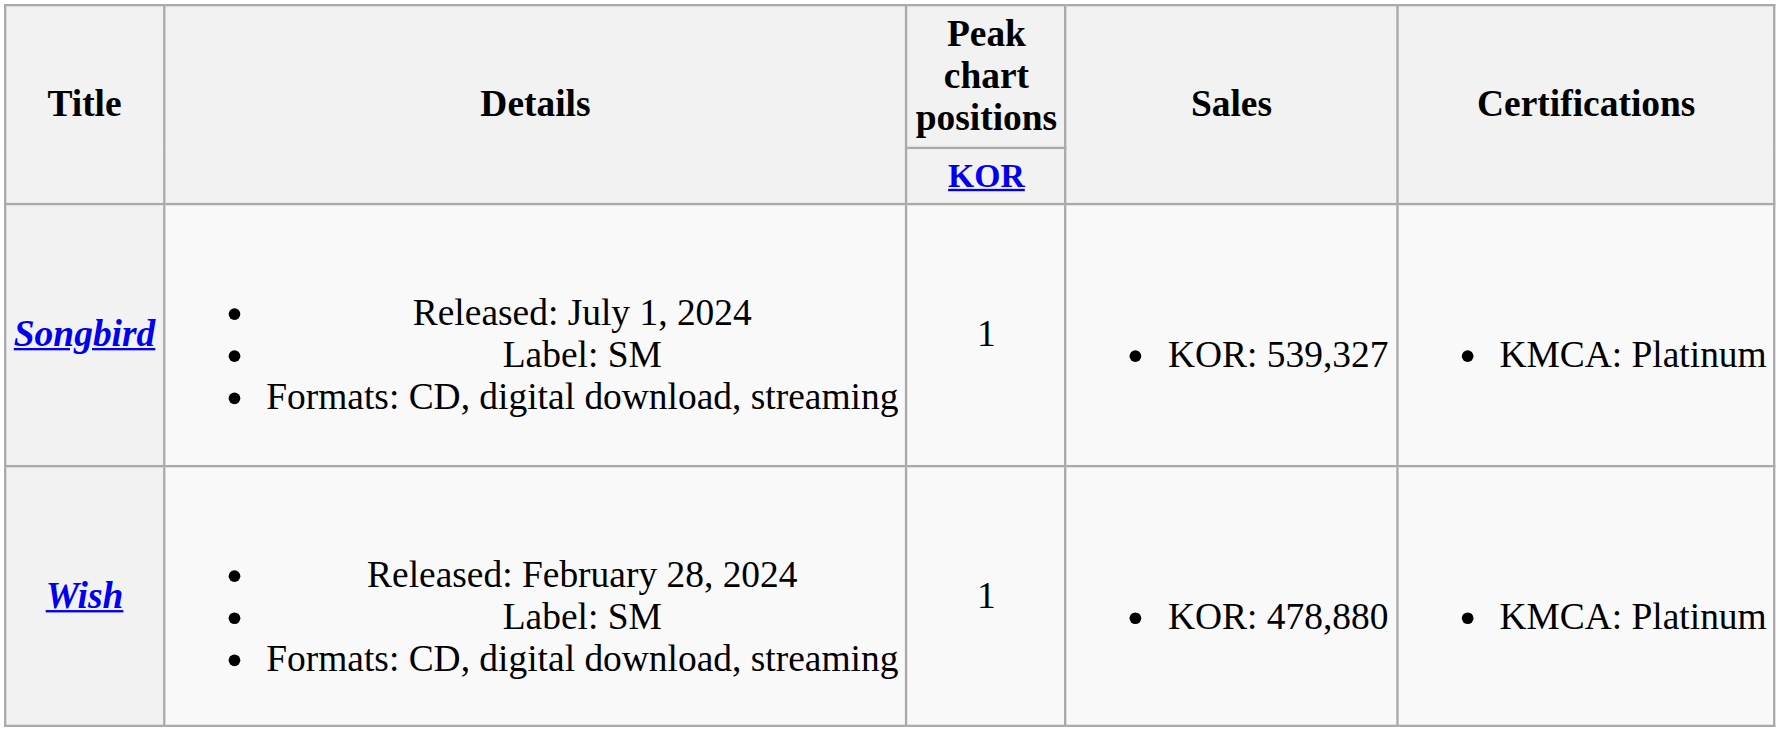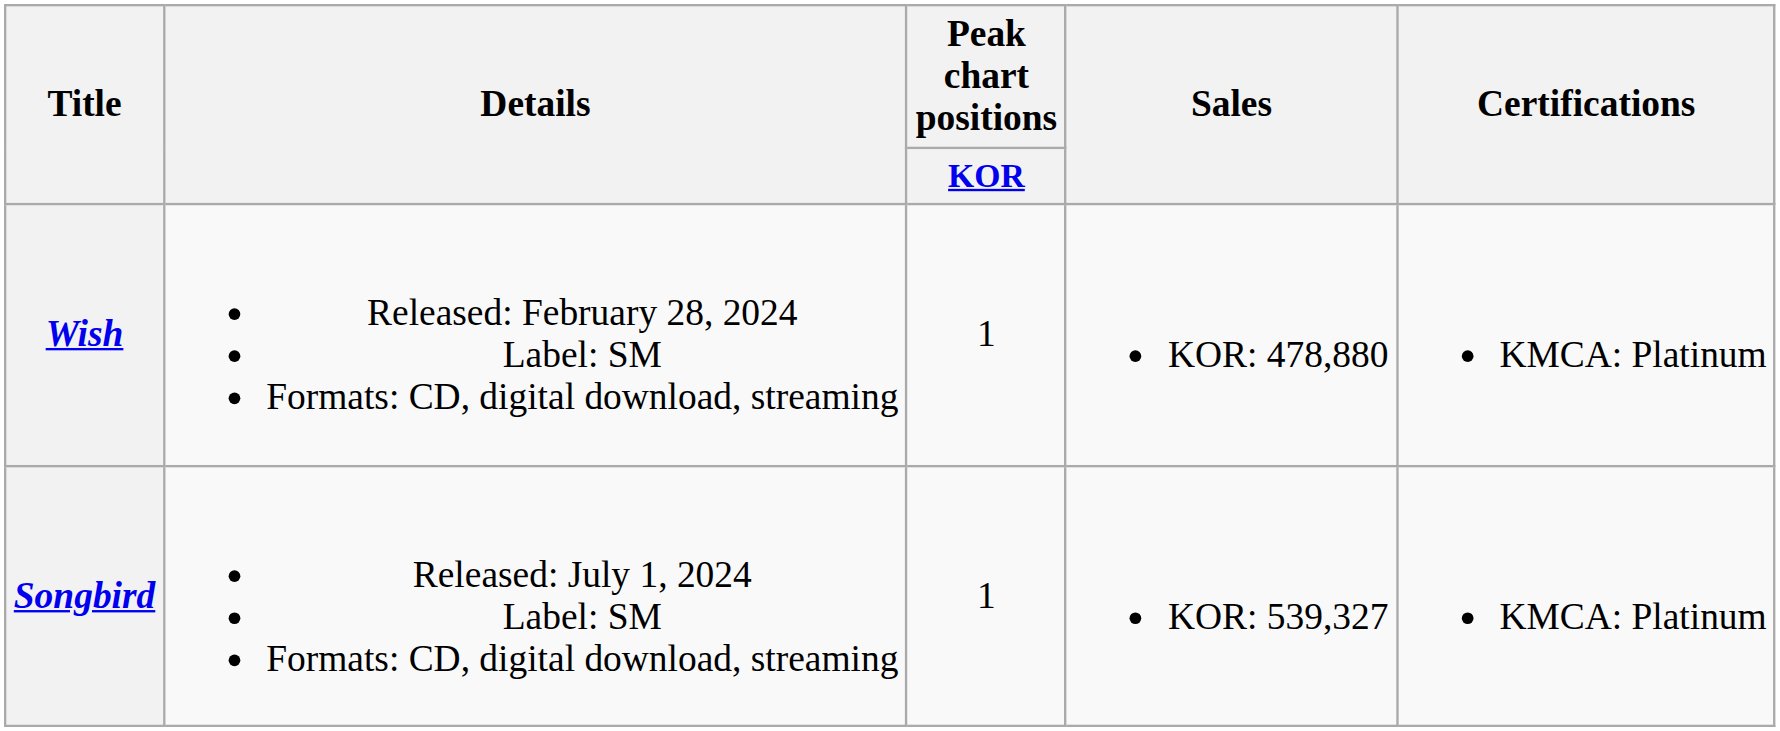rows swapped: Wish <-> Songbird
